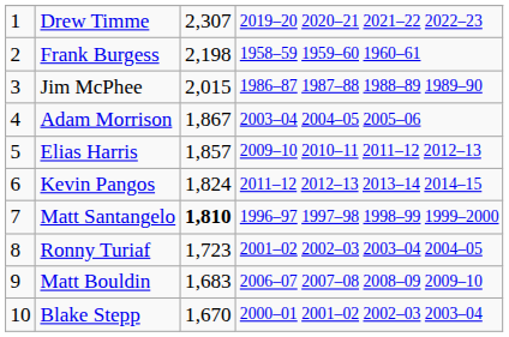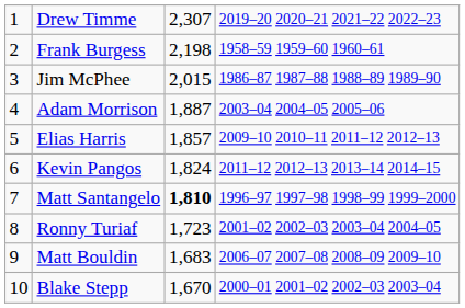Adam Morrison | column 3: 1,867 -> 1,887
